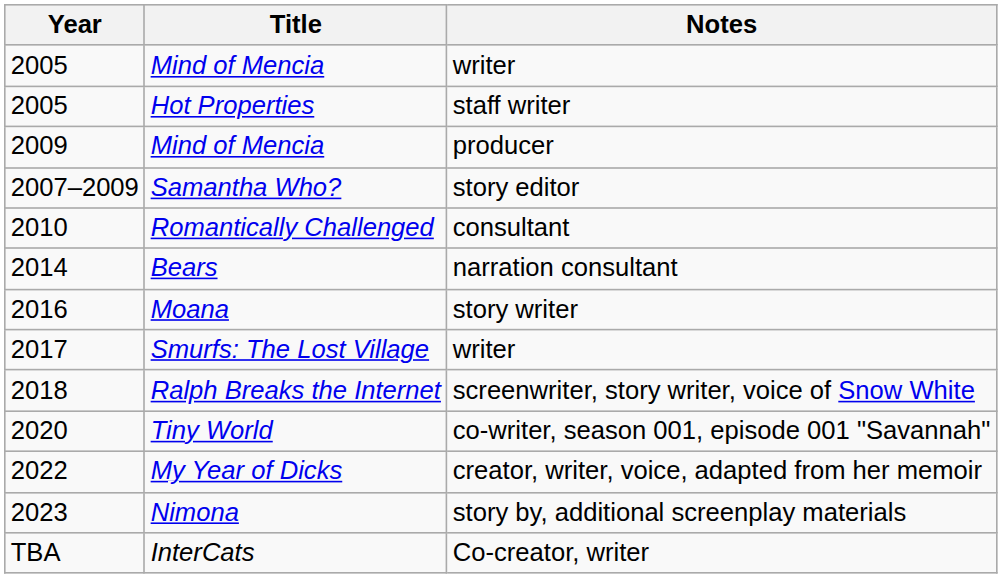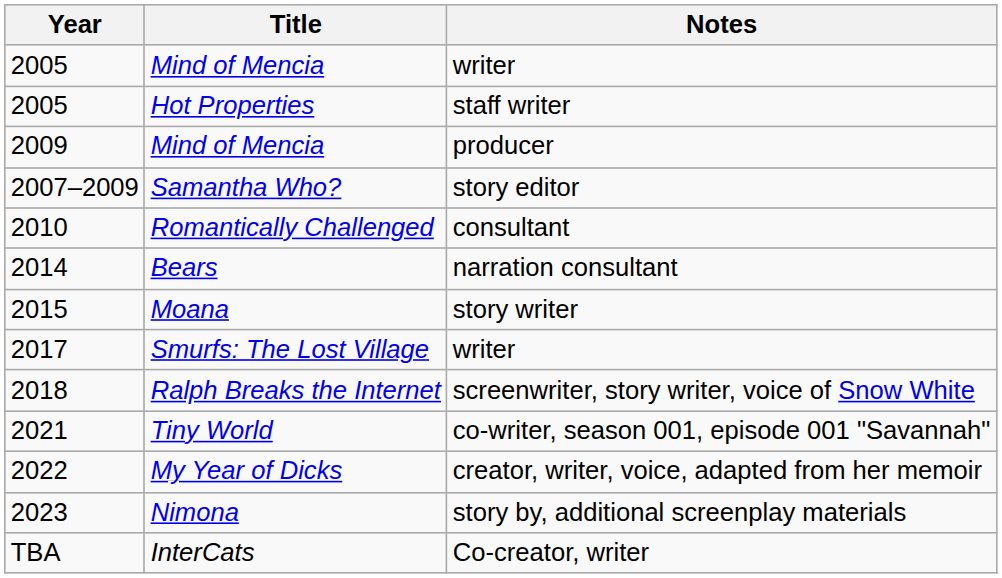Moana | Year: 2016 -> 2015
Tiny World | Year: 2020 -> 2021
